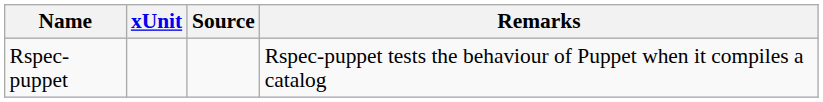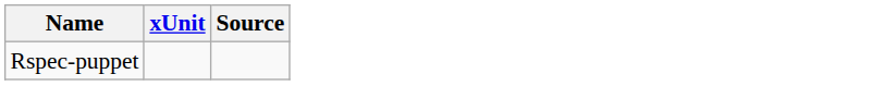- column: Remarks | Rspec-puppet tests the behaviour of Puppet when it compiles a catalog
